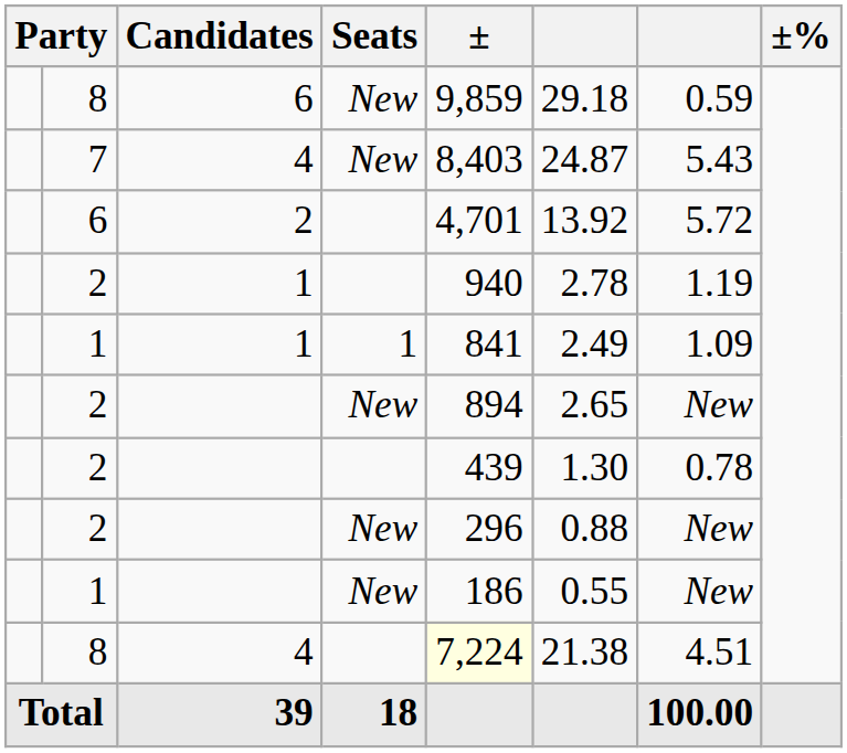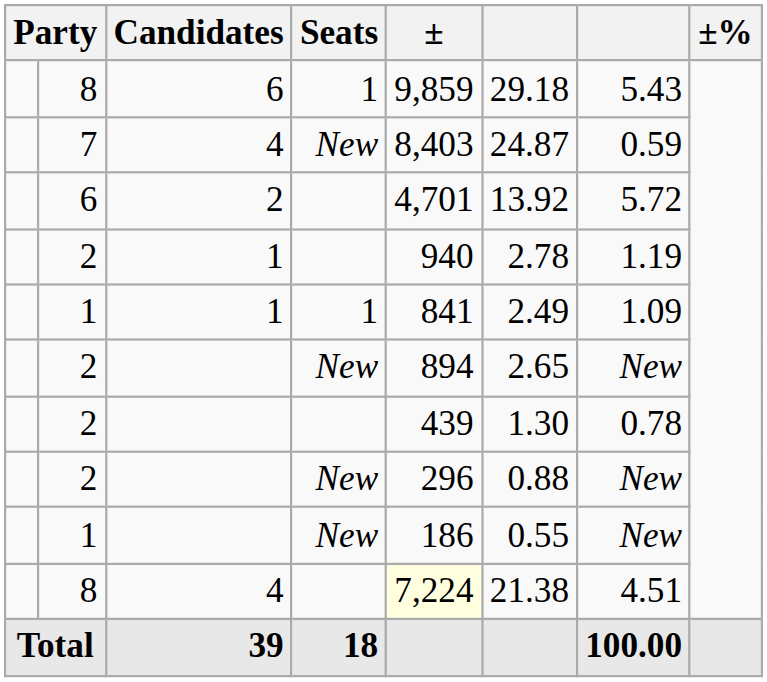8 / 6 | Seats: New -> 1
8 / 6 | column 7: 0.59 -> 5.43
7 | column 7: 5.43 -> 0.59
